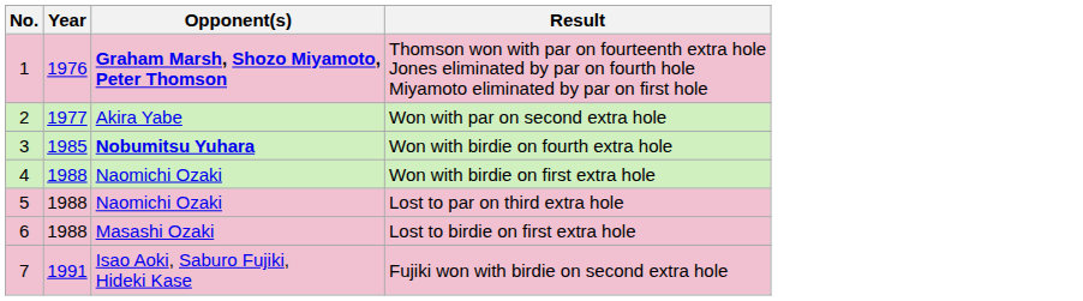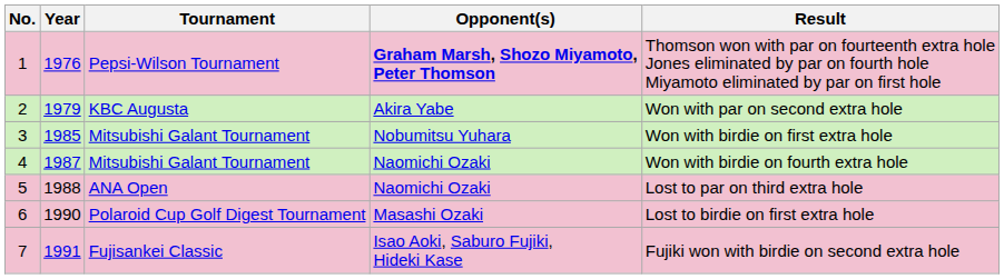+ column: Tournament | Pepsi-Wilson Tournament | KBC Augusta | Mitsubishi Galant Tournament | Mitsubishi Galant Tournament | ANA Open | Polaroid Cup Golf Digest Tournament | Fujisankei Classic
2 | Year: 1977 -> 1979
3 | Opponent(s): bold -> normal
3 | Result: Won with birdie on fourth extra hole -> Won with birdie on first extra hole
4 | Year: 1988 -> 1987
4 | Result: Won with birdie on first extra hole -> Won with birdie on fourth extra hole
6 | Year: 1988 -> 1990
